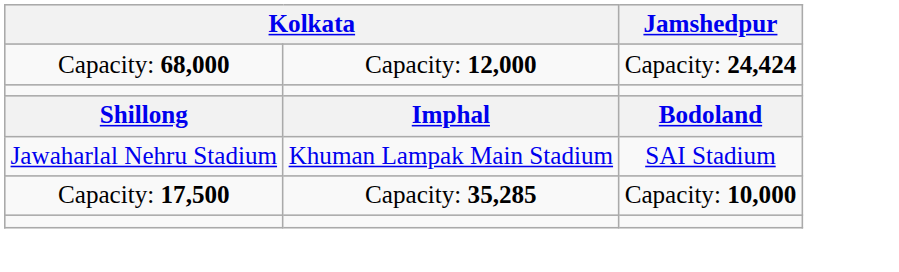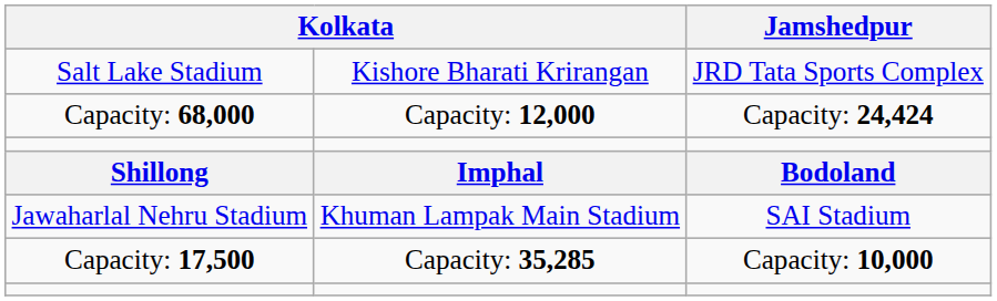+ row: Salt Lake Stadium | Kishore Bharati Krirangan | JRD Tata Sports Complex
